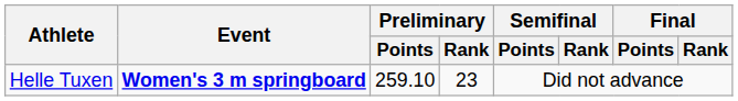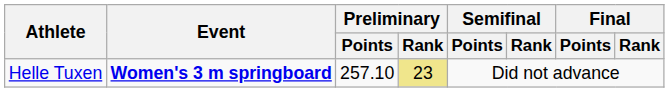Helle Tuxen | Preliminary / Points: 259.10 -> 257.10
Helle Tuxen | Preliminary / Rank: no background -> khaki background
